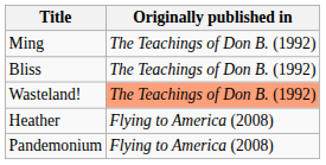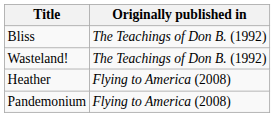- row: Ming | The Teachings of Don B. (1992)
Wasteland! | Originally published in: lightsalmon background -> no background
